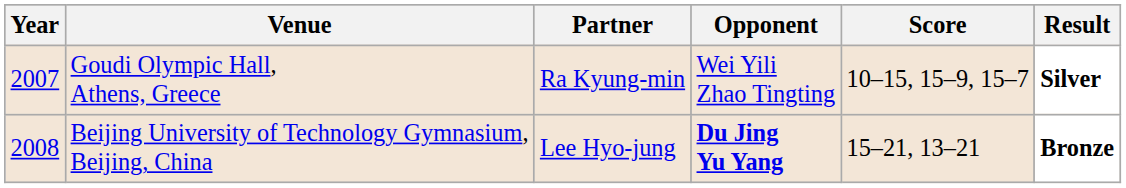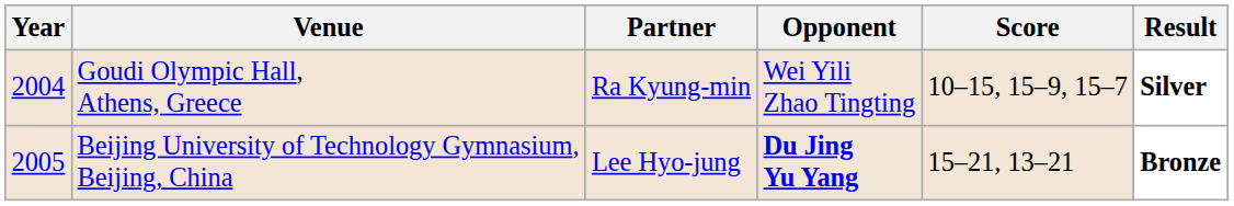Goudi Olympic Hall, Athens, Greece | Year: 2007 -> 2004
Beijing University of Technology Gymnasium, Beijing, China | Year: 2008 -> 2005
